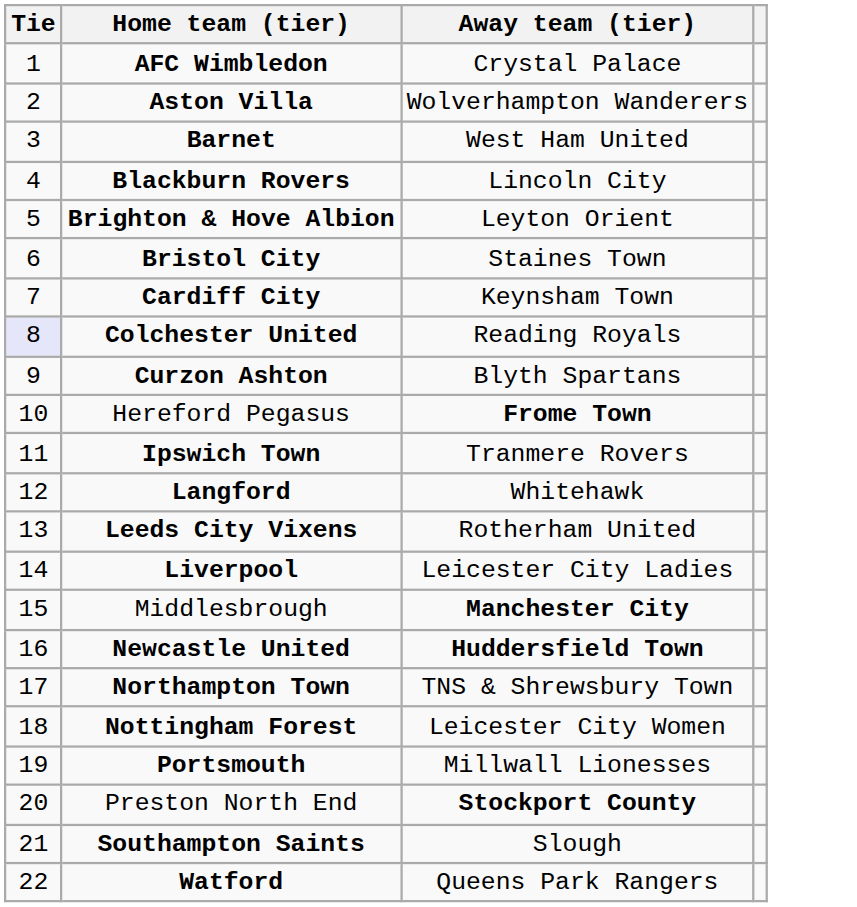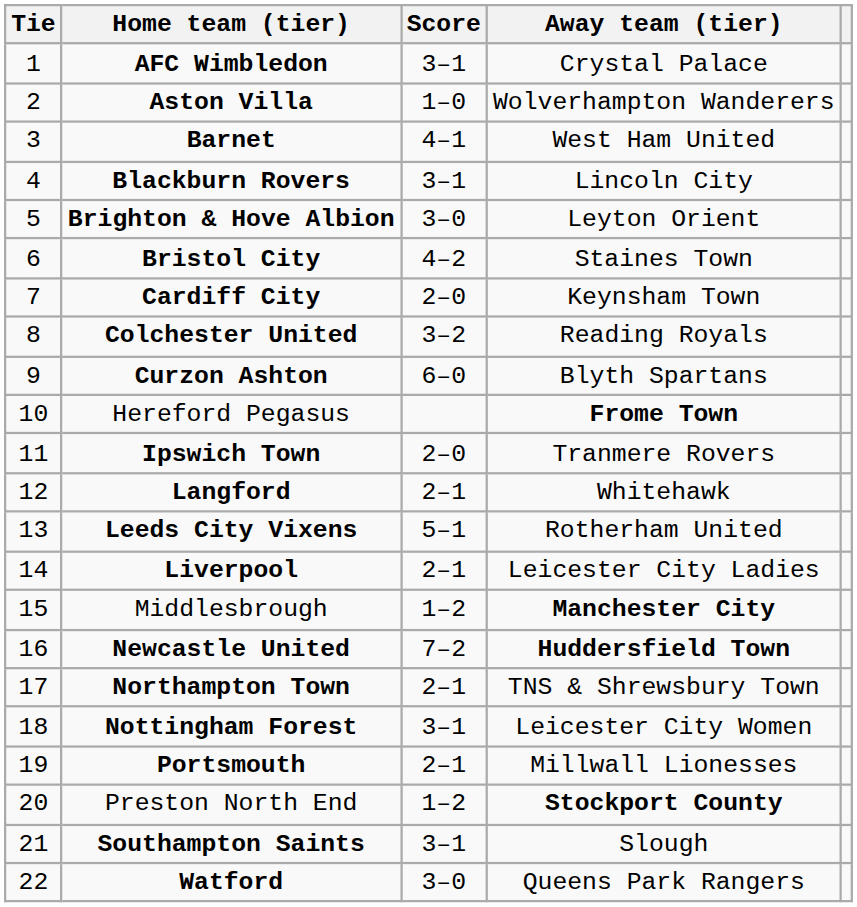+ column: Score | 3–1 | 1–0 | 4–1 | 3–1 | 3–0 | 4–2 | 2–0 | 3–2 | 6–0 | 2–0 | 2–1 | 5–1 | 2–1 | 1–2 | 7–2 | 2–1 | 3–1 | 2–1 | 1–2 | 3–1 | 3–0
Colchester United | Tie: lavender background -> no background
